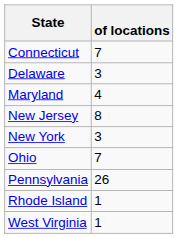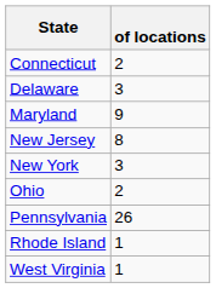Connecticut | of locations: 7 -> 2
Maryland | of locations: 4 -> 9
Ohio | of locations: 7 -> 2
